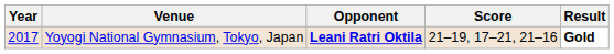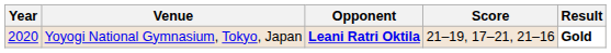Yoyogi National Gymnasium, Tokyo, Japan | Year: 2017 -> 2020
